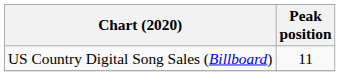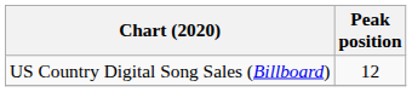US Country Digital Song Sales (Billboard) | Peak position: 11 -> 12
